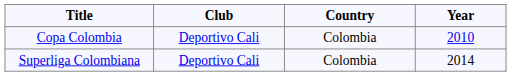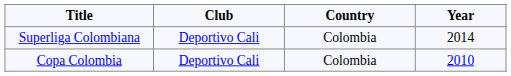rows swapped: Copa Colombia <-> Superliga Colombiana
